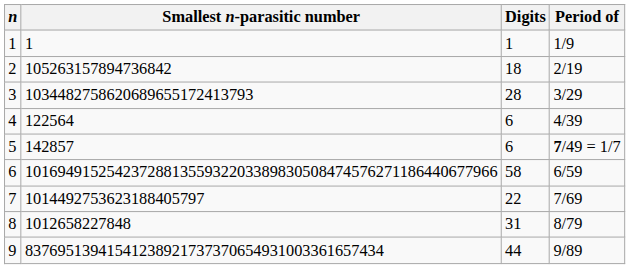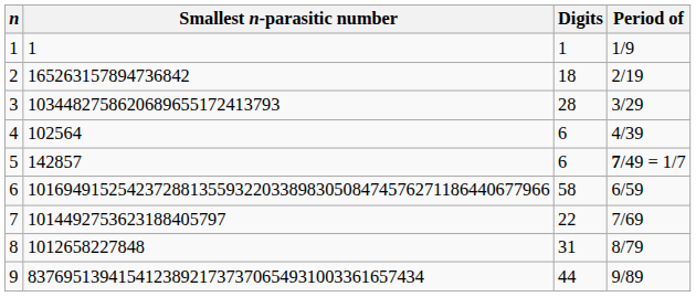2 | Smallest n-parasitic number: 105263157894736842 -> 165263157894736842
4 | Smallest n-parasitic number: 122564 -> 102564
